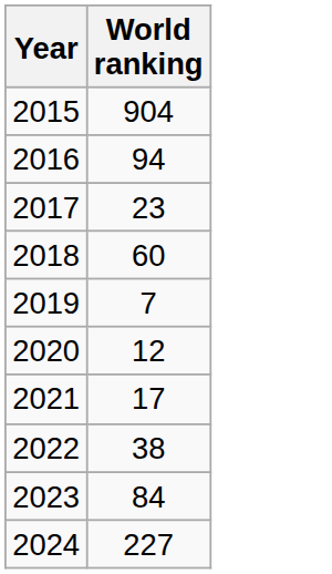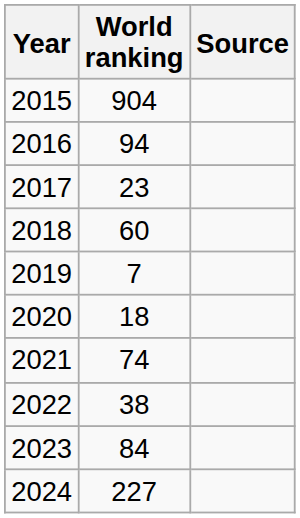+ column: Source
2020 | World ranking: 12 -> 18
2021 | World ranking: 17 -> 74
